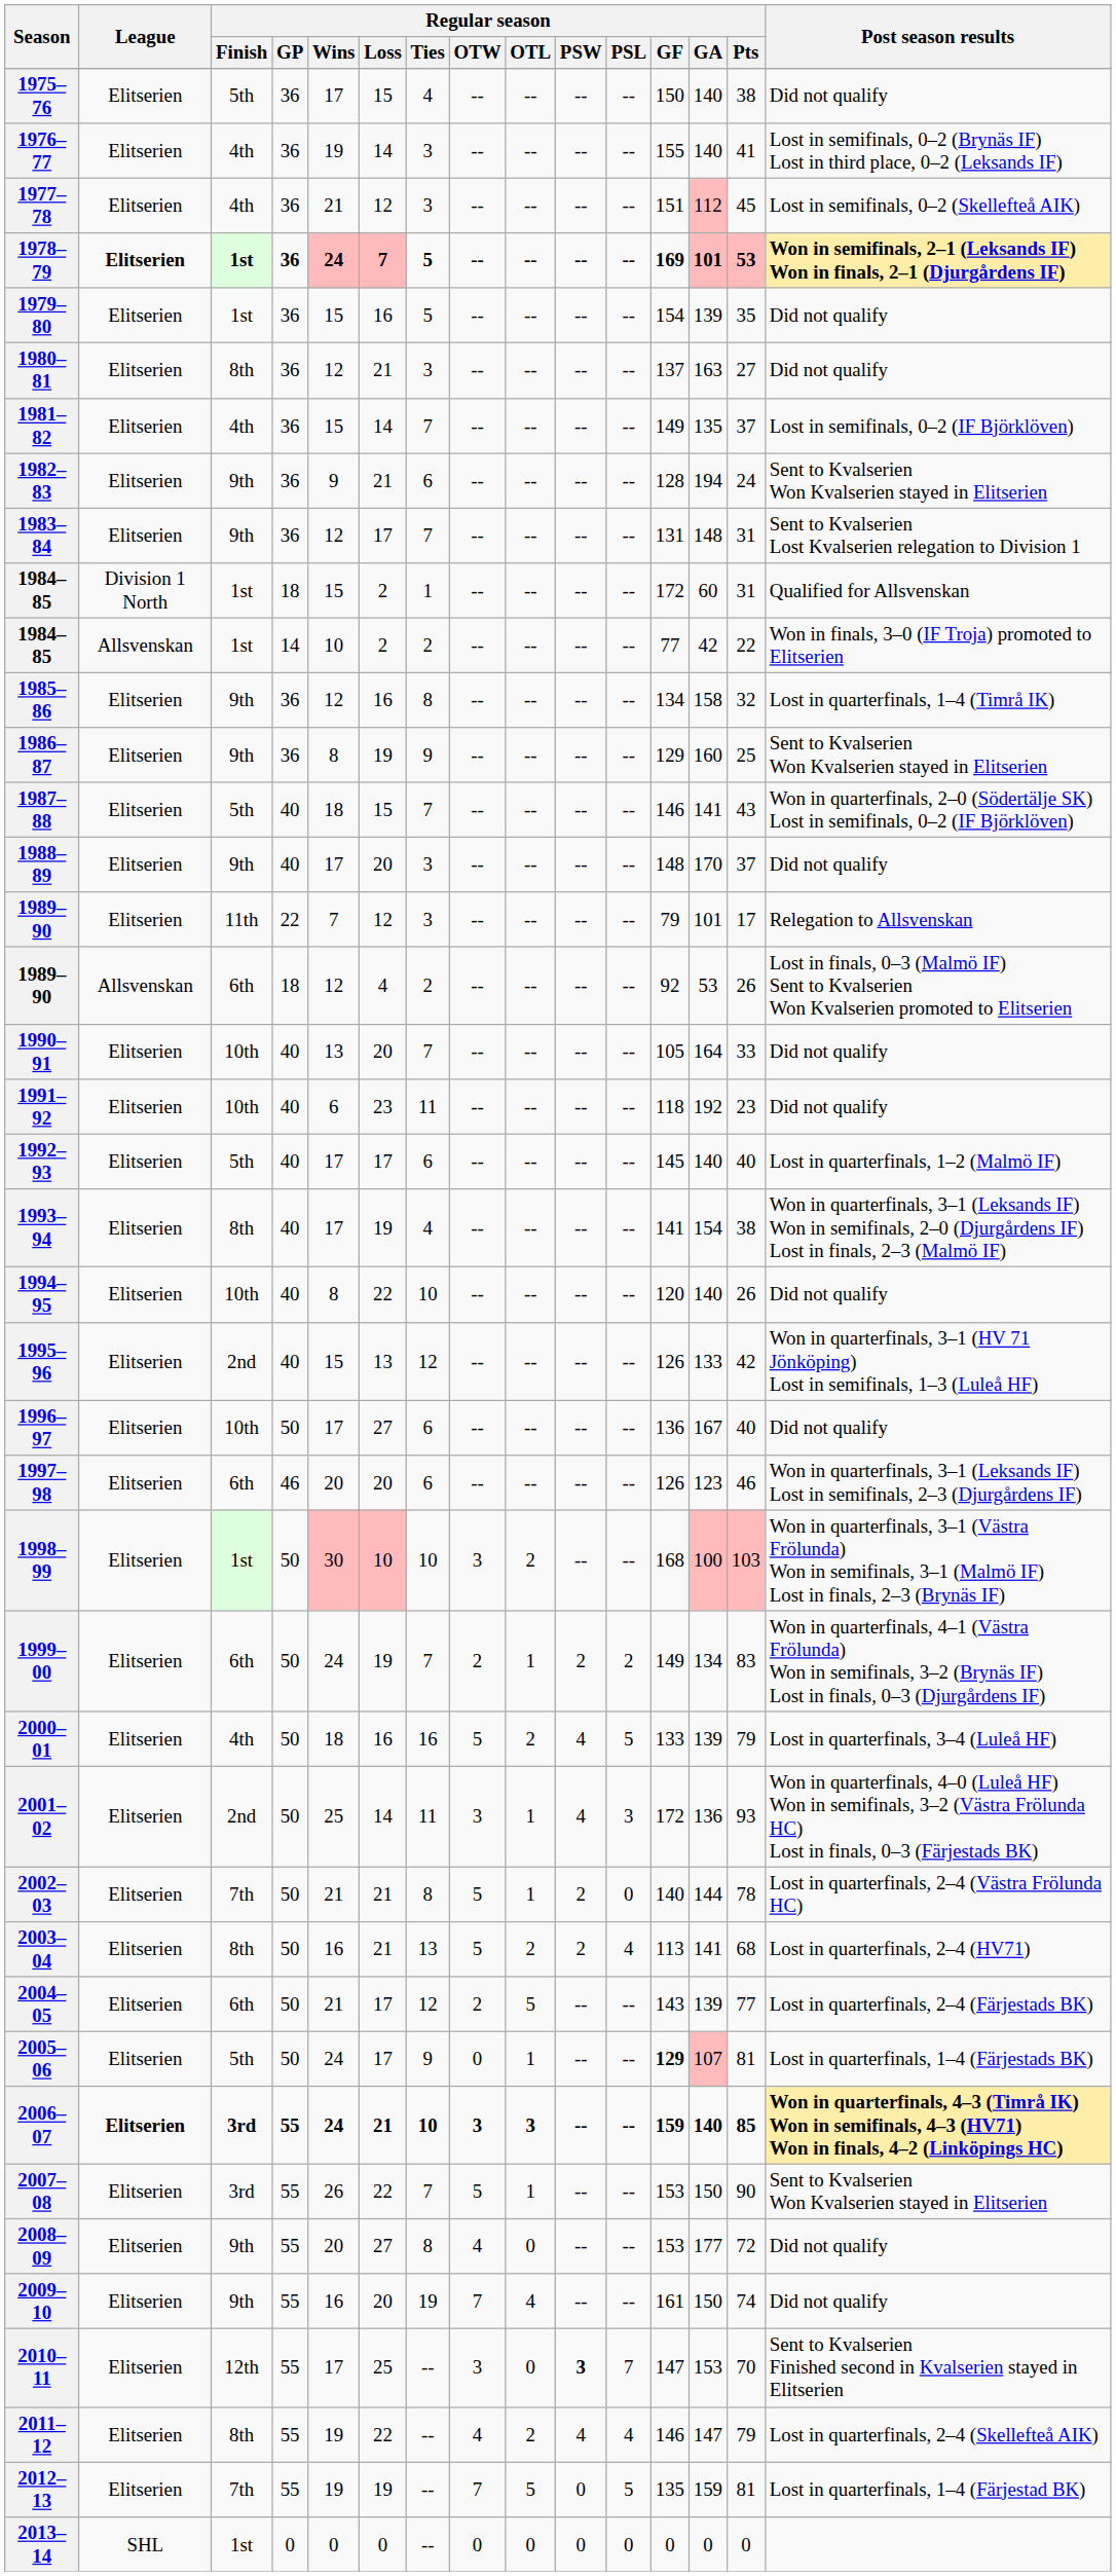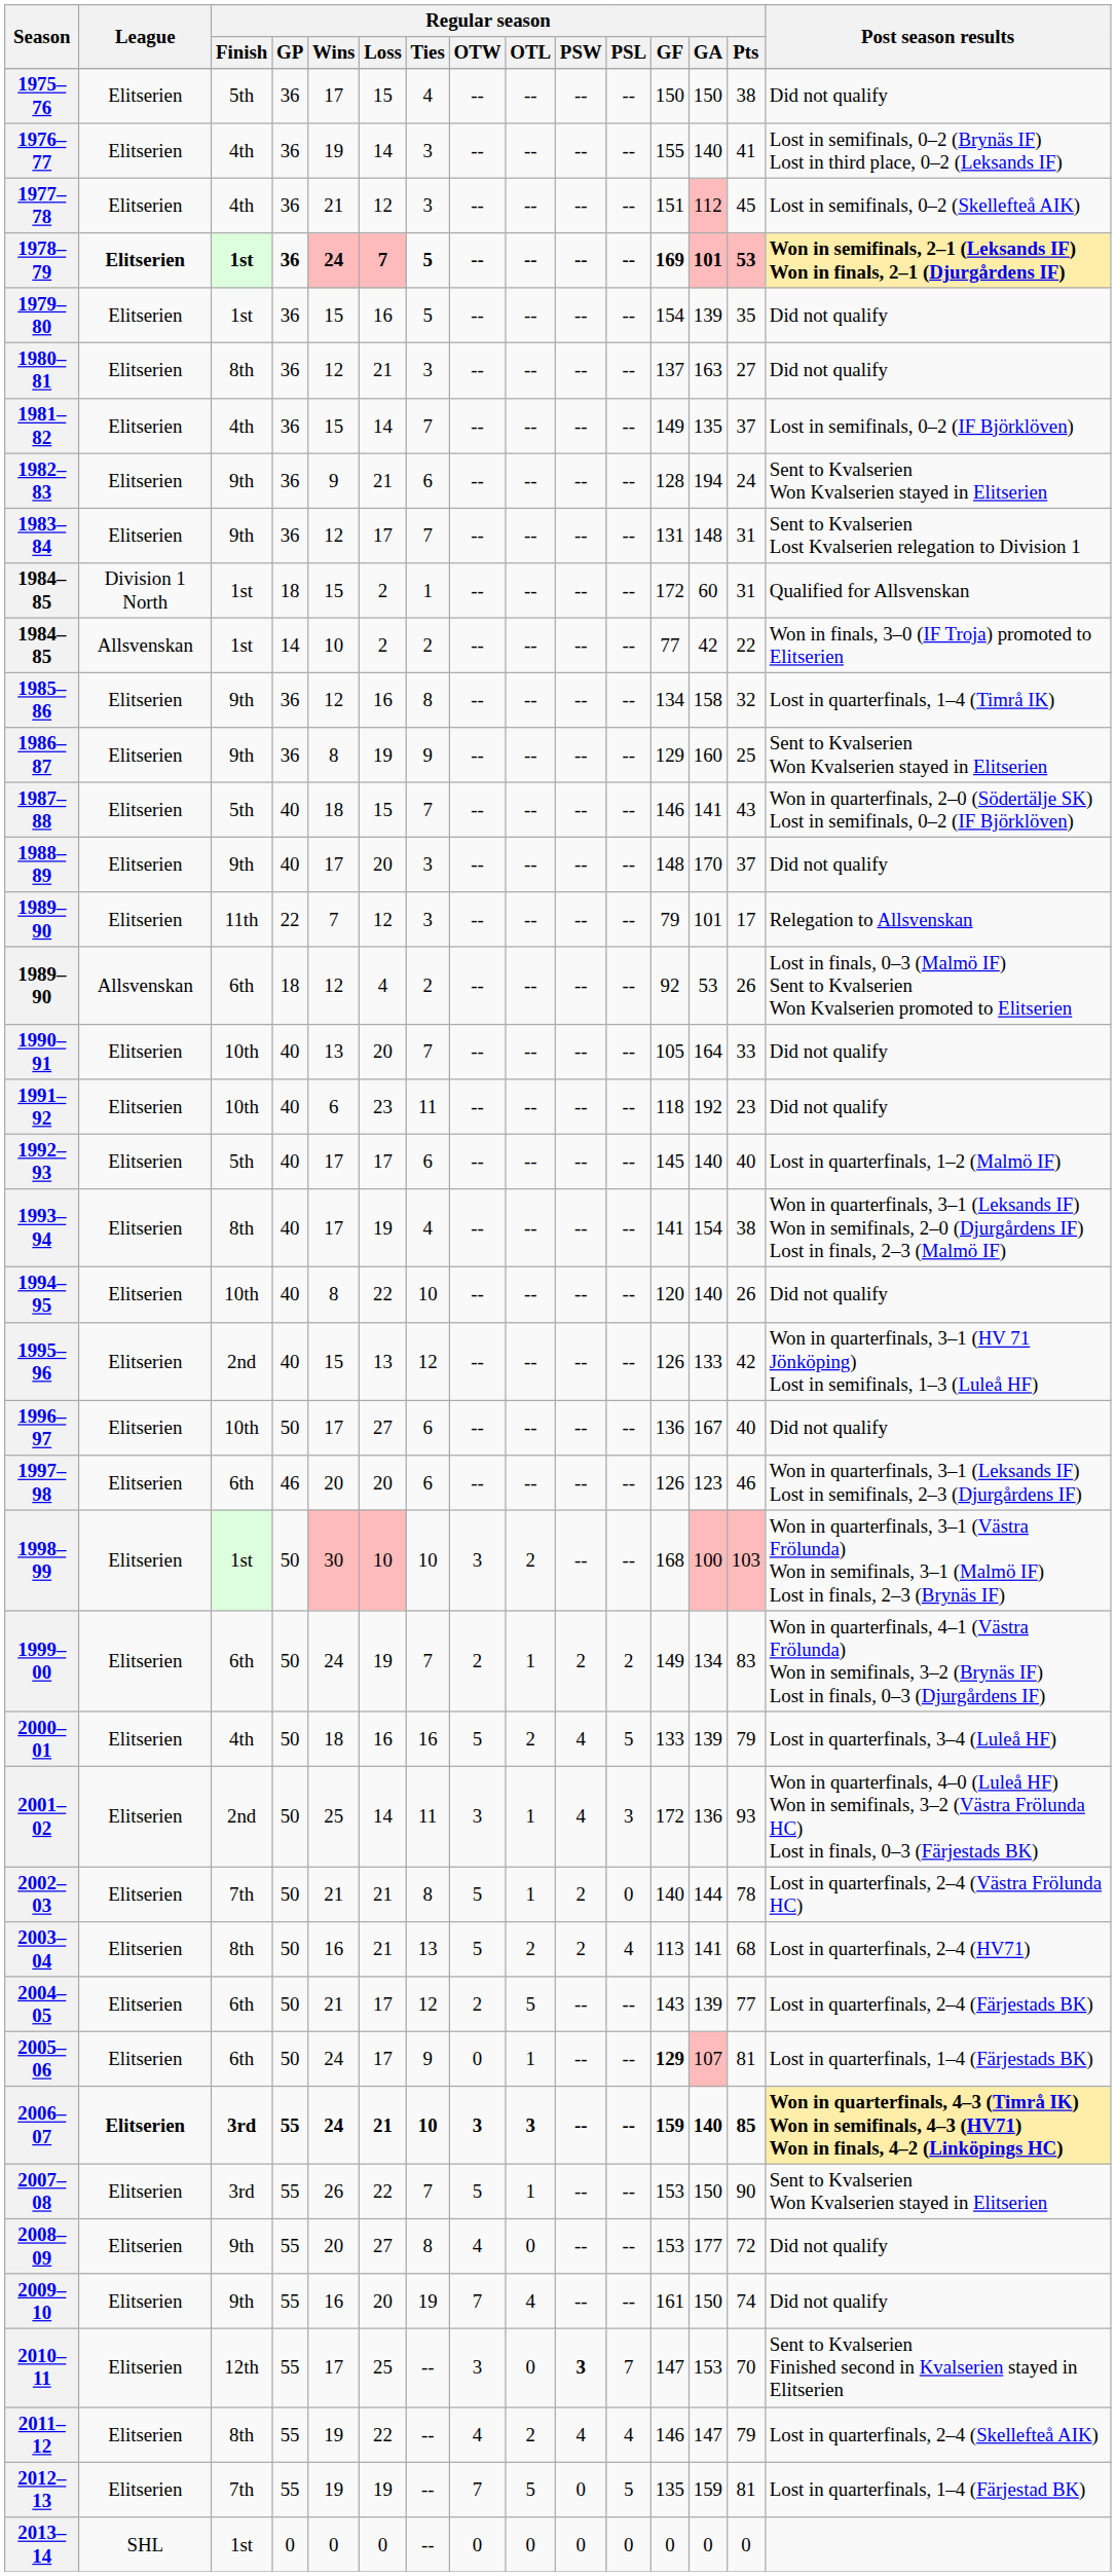1975–76 | Regular season / GA: 140 -> 150
2005–06 | Regular season / Finish: 5th -> 6th
